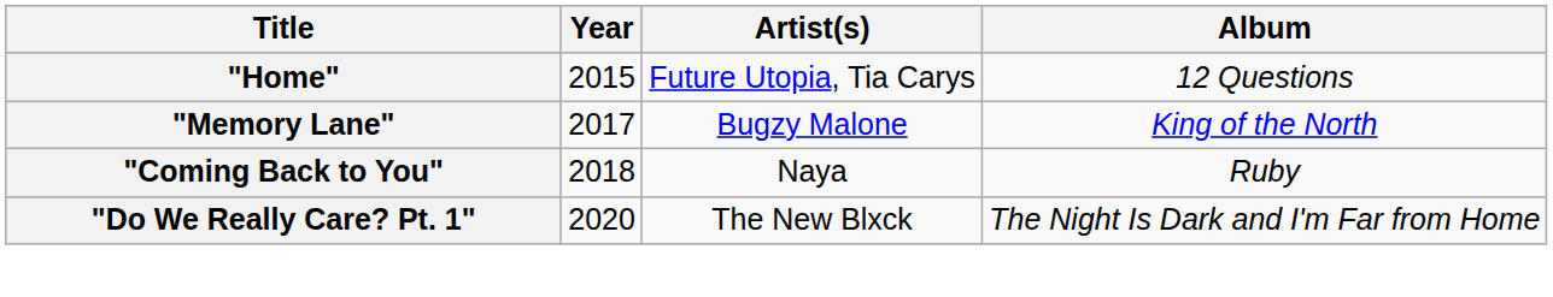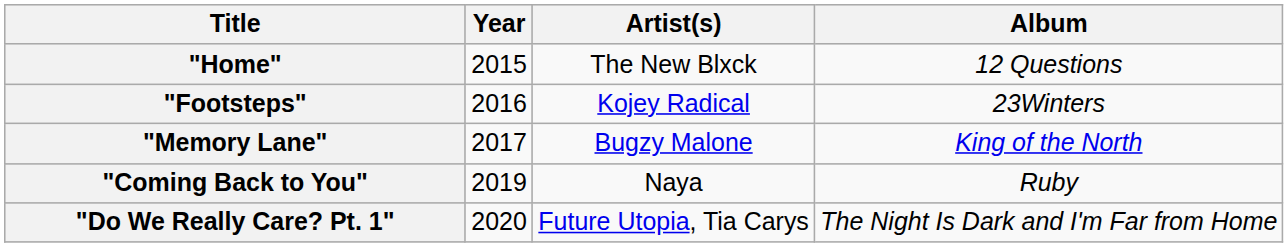"Home" | Artist(s): Future Utopia, Tia Carys -> The New Blxck
+ row: "Footsteps" | 2016 | Kojey Radical | 23Winters
"Coming Back to You" | Year: 2018 -> 2019
"Do We Really Care? Pt. 1" | Artist(s): The New Blxck -> Future Utopia, Tia Carys
